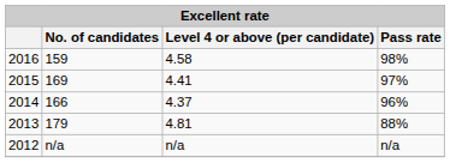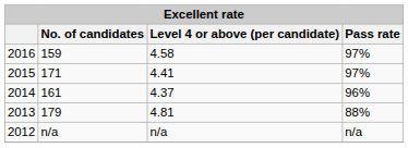2016 | Pass rate: 98% -> 97%
2015 | No. of candidates: 169 -> 171
2014 | No. of candidates: 166 -> 161
